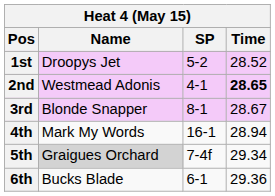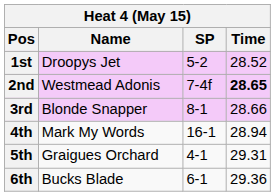2nd | SP: 4-1 -> 7-4f
3rd | Time: 28.67 -> 28.66
5th | Name: lightgrey background -> no background
5th | SP: 7-4f -> 4-1
5th | Time: 29.34 -> 29.31
